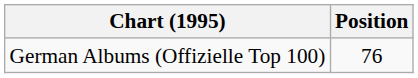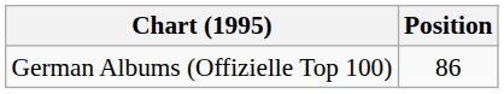German Albums (Offizielle Top 100) | Position: 76 -> 86
